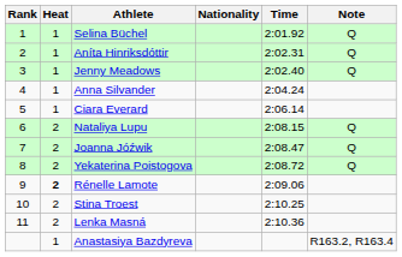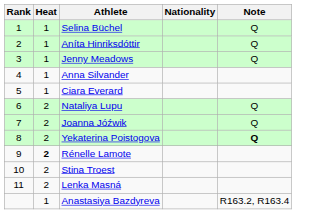- column: Time | 2:01.92 | 2:02.31 | 2:02.40 | 2:04.24 | 2:06.14 | 2:08.15 | 2:08.47 | 2:08.72 | 2:09.06 | 2:10.25 | 2:10.36
Yekaterina Poistogova | Note: normal -> bold
